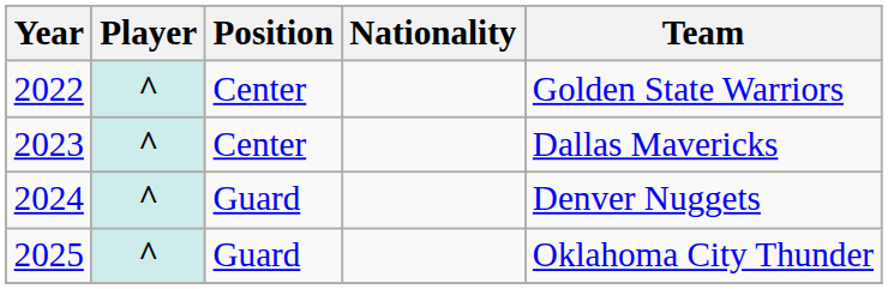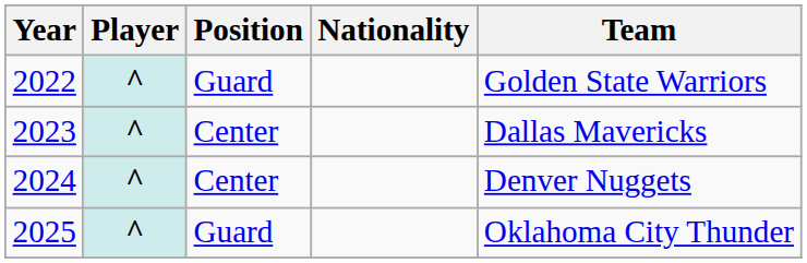2022 | Position: Center -> Guard
2024 | Position: Guard -> Center
